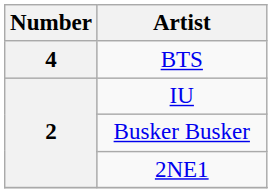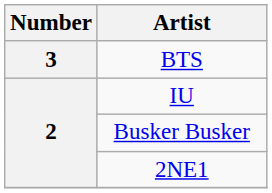BTS | Number: 4 -> 3
